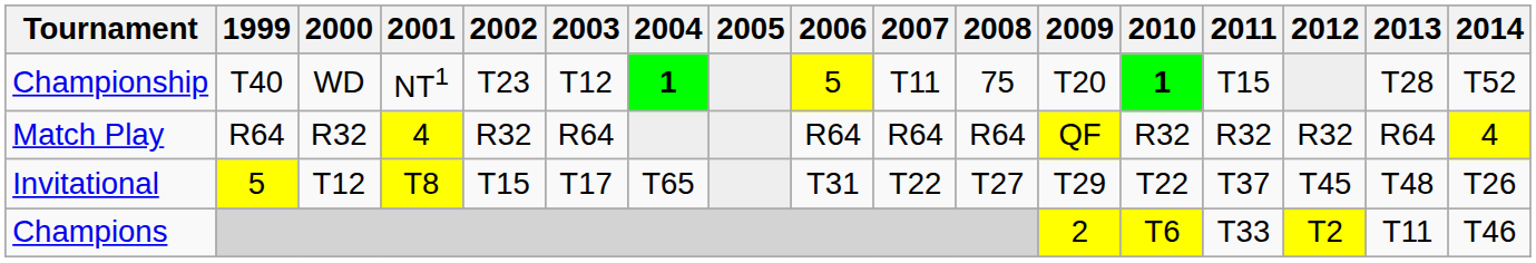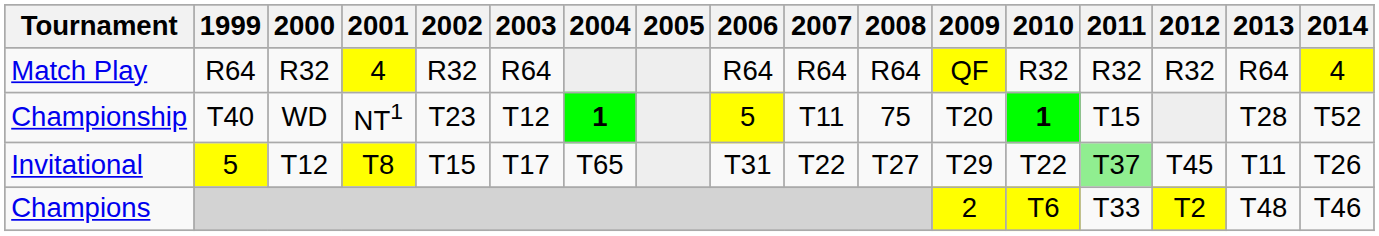rows swapped: Match Play <-> Championship
Invitational | 2011: no background -> lightgreen background
Invitational | 2013: T48 -> T11
Champions | 2013: T11 -> T48
